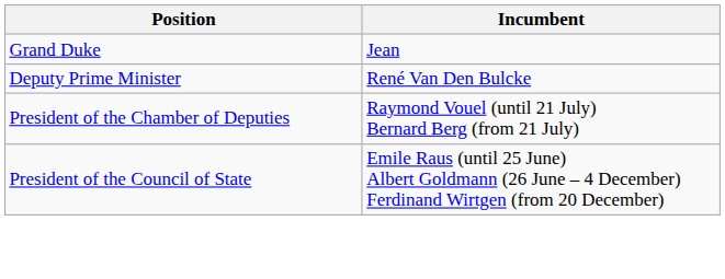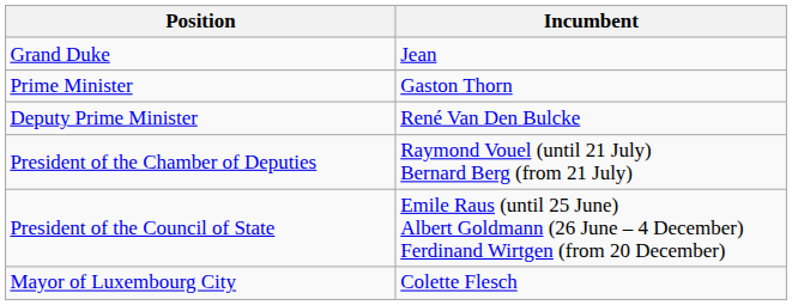+ row: Prime Minister | Gaston Thorn
+ row: Mayor of Luxembourg City | Colette Flesch
